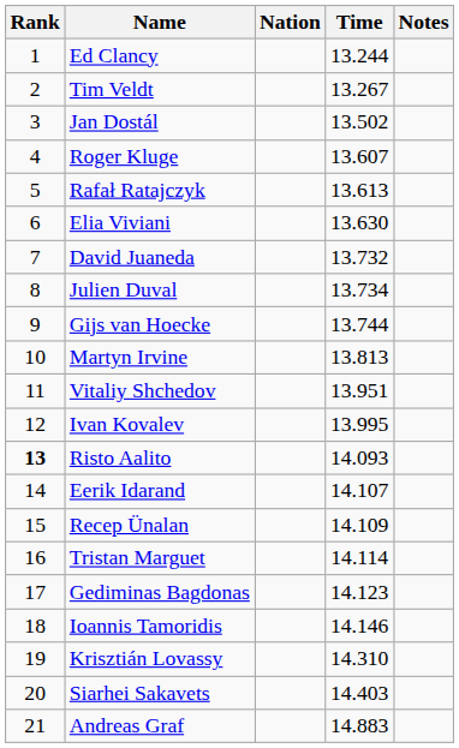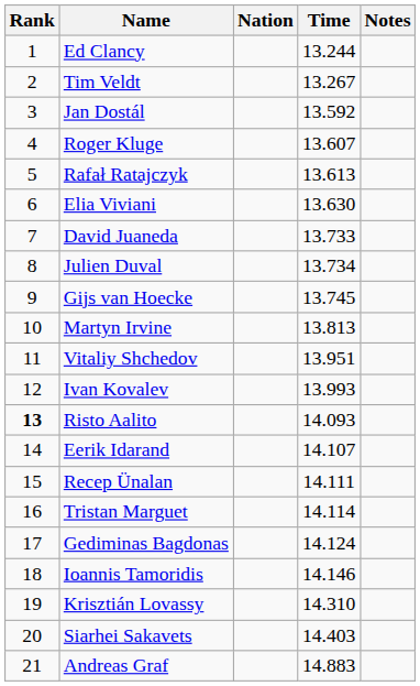Jan Dostál | Time: 13.502 -> 13.592
David Juaneda | Time: 13.732 -> 13.733
Gijs van Hoecke | Time: 13.744 -> 13.745
Ivan Kovalev | Time: 13.995 -> 13.993
Recep Ünalan | Time: 14.109 -> 14.111
Gediminas Bagdonas | Time: 14.123 -> 14.124
